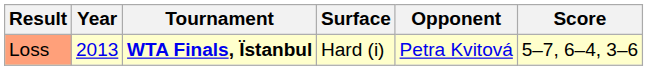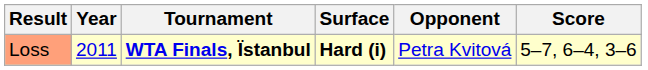Loss | Year: 2013 -> 2011
Loss | Surface: normal -> bold
